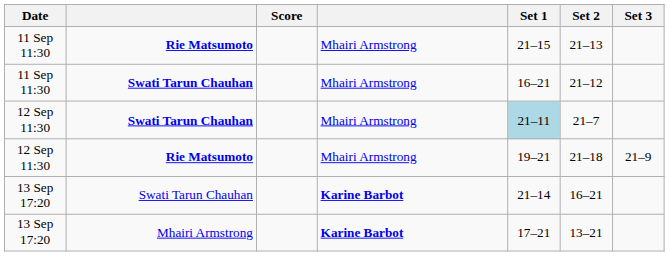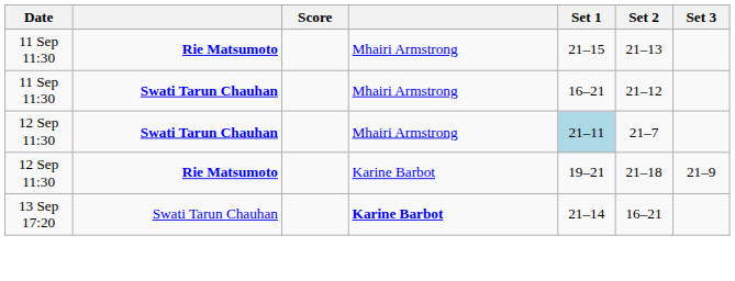12 Sep 11:30 / Rie Matsumoto | column 4: Mhairi Armstrong -> Karine Barbot
- row: 13 Sep 17:20 | Mhairi Armstrong | Karine Barbot | 17–21 | 13–21
